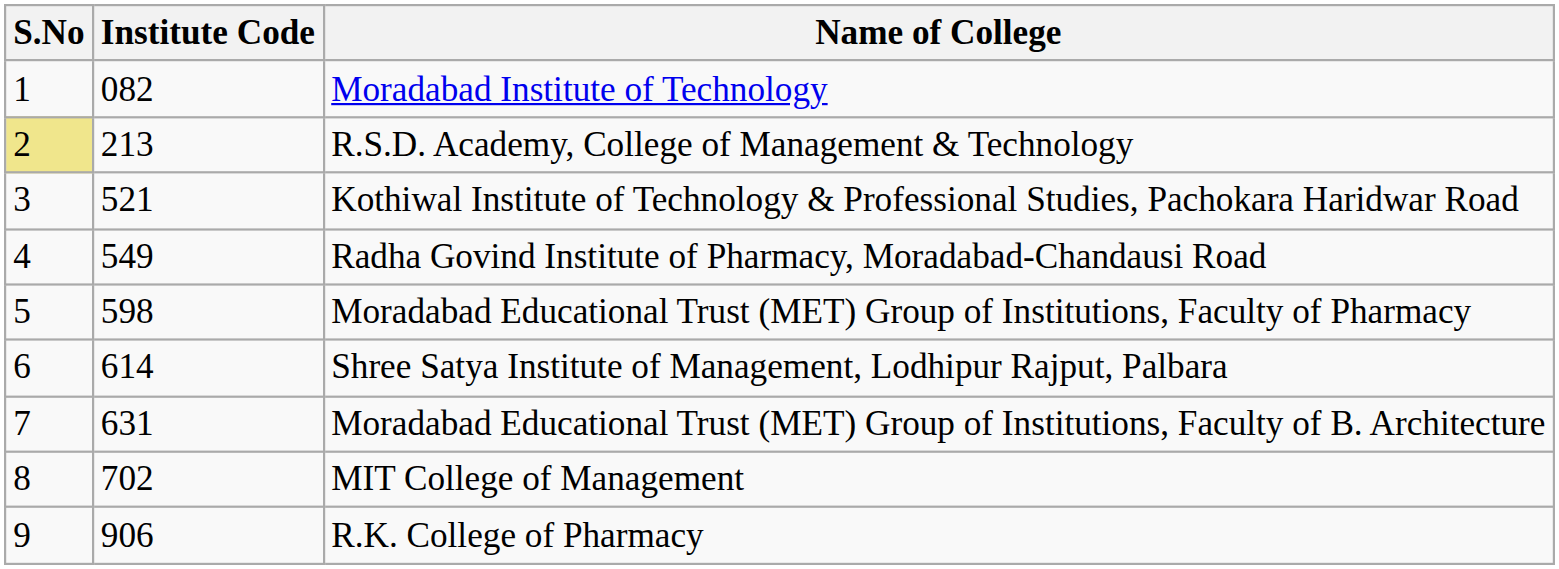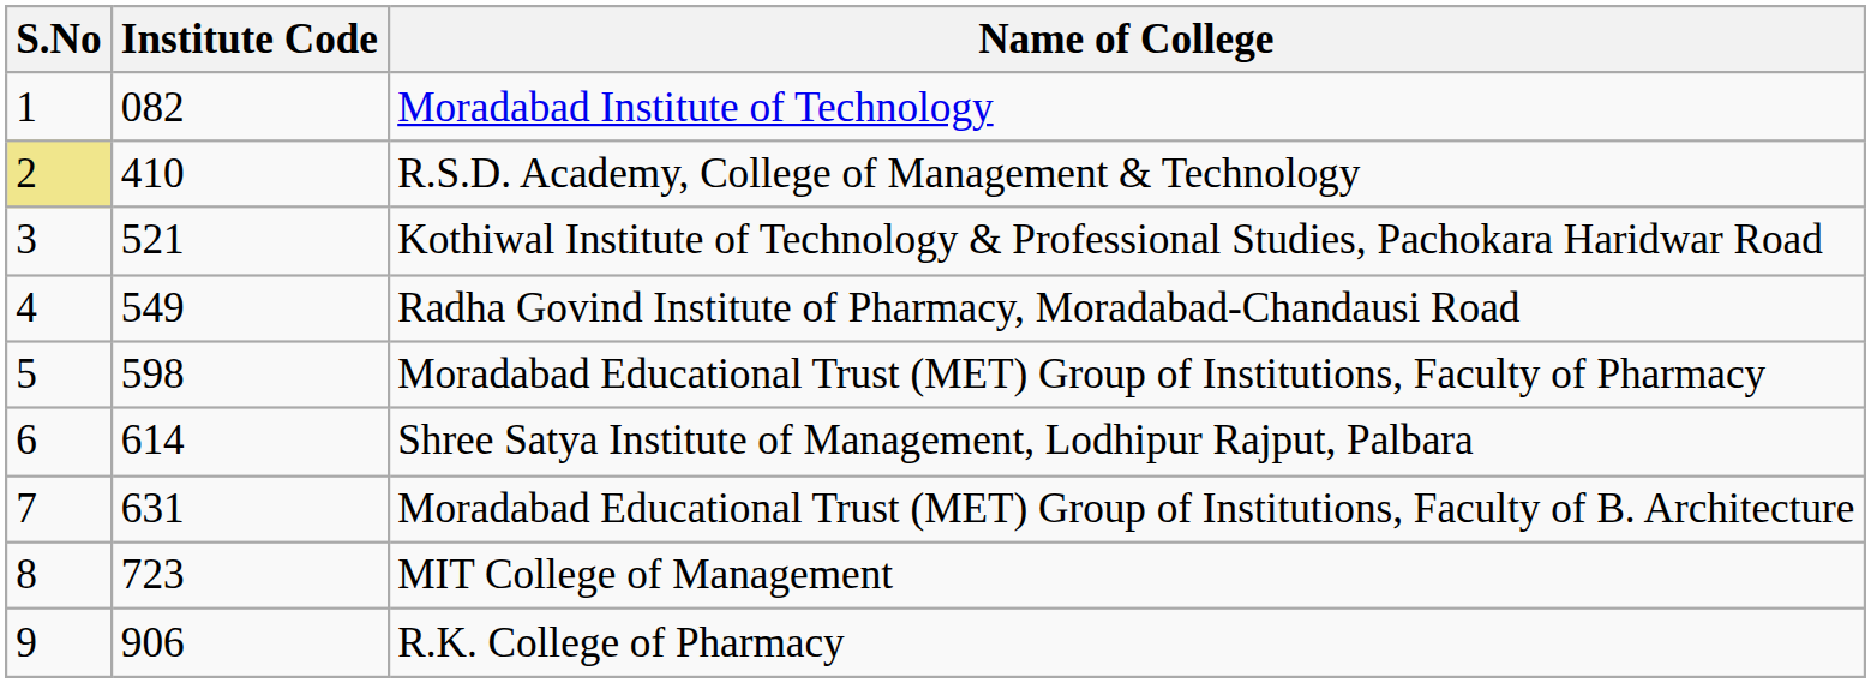R.S.D. Academy, College of Management & Technology | Institute Code: 213 -> 410
MIT College of Management | Institute Code: 702 -> 723
